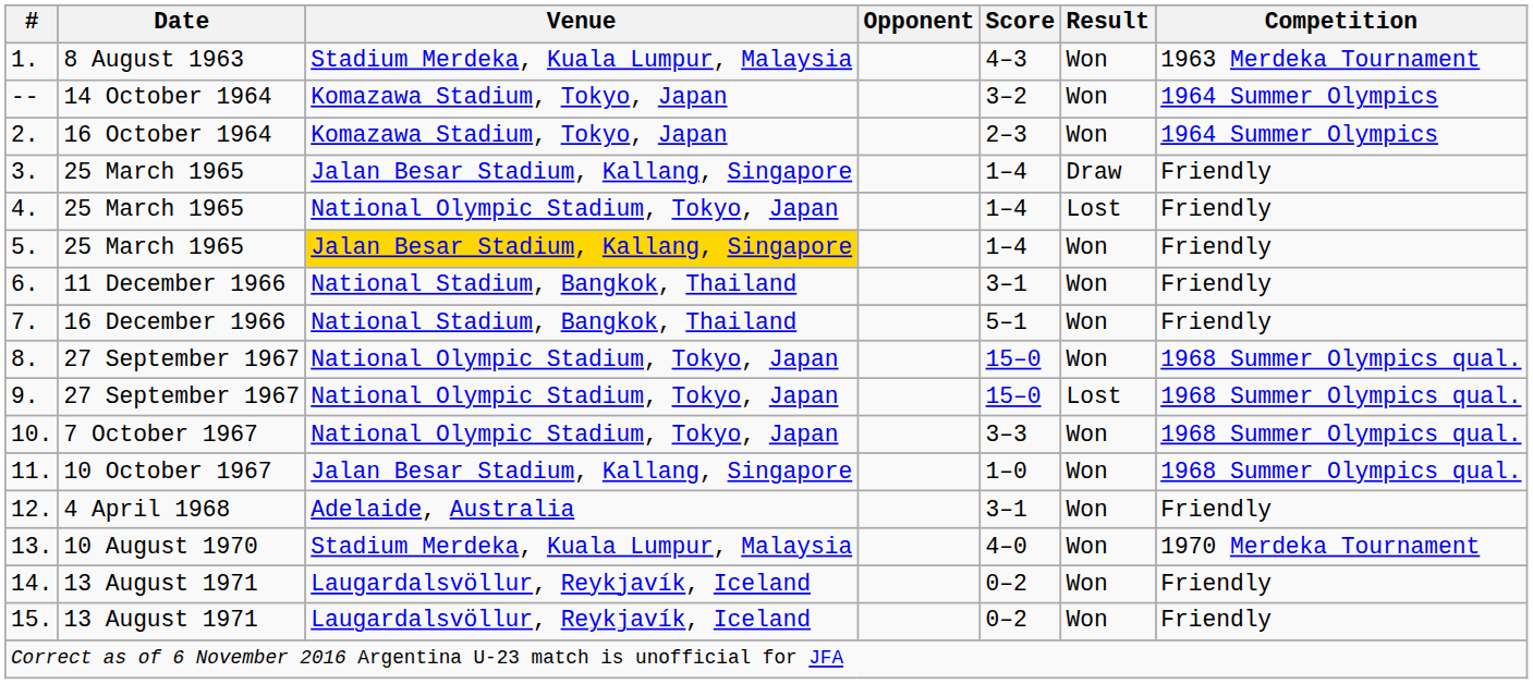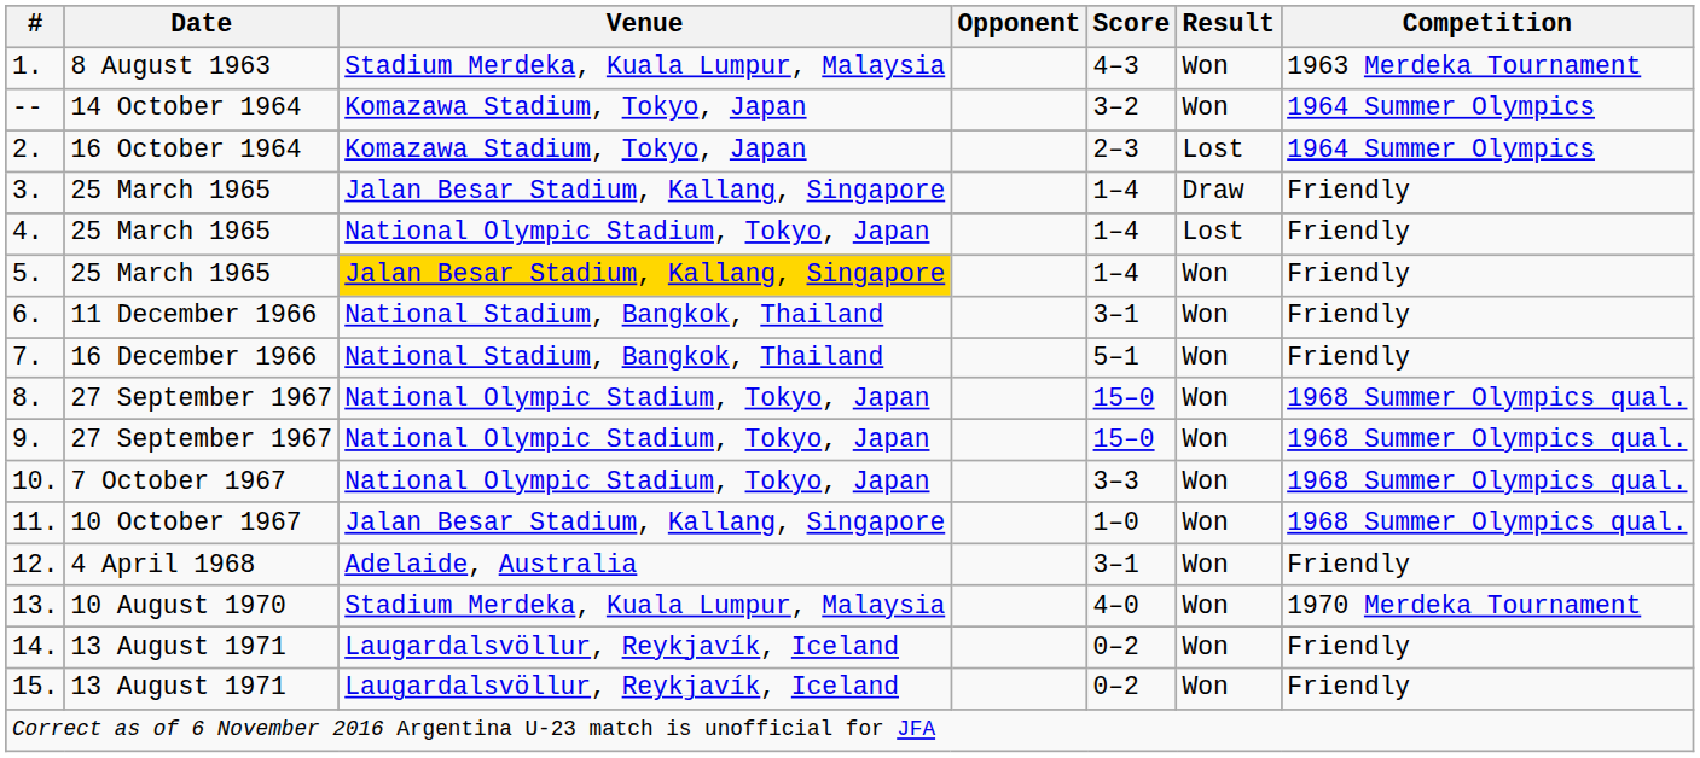2. | Result: Won -> Lost
9. | Result: Lost -> Won
